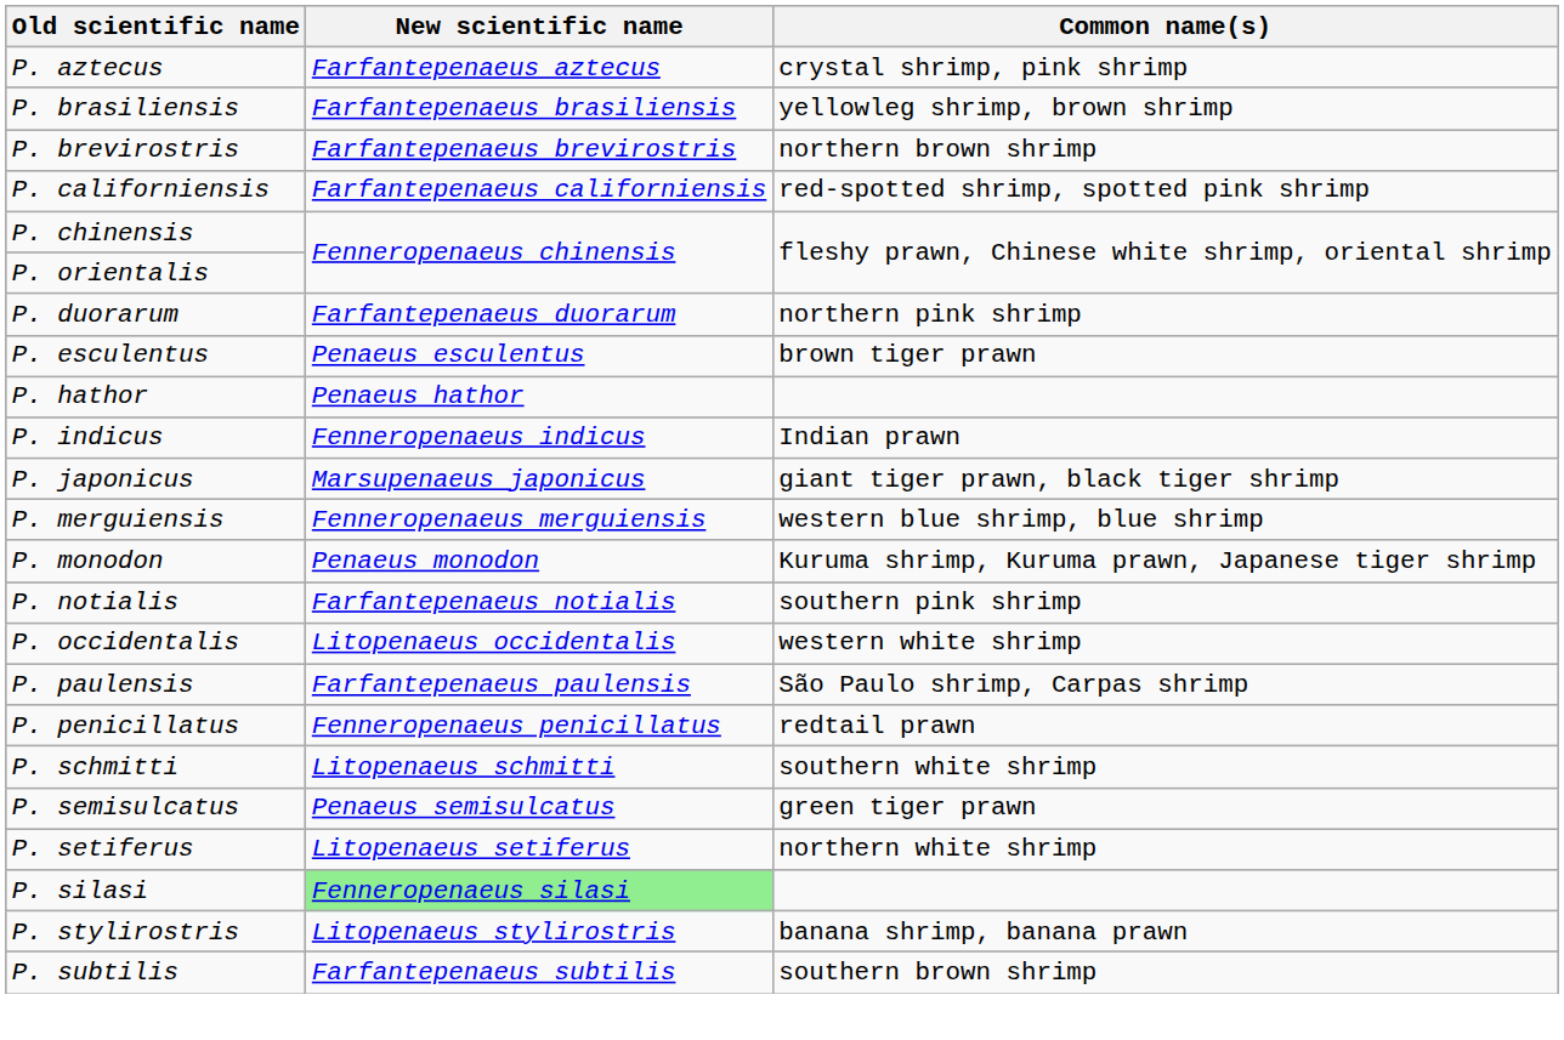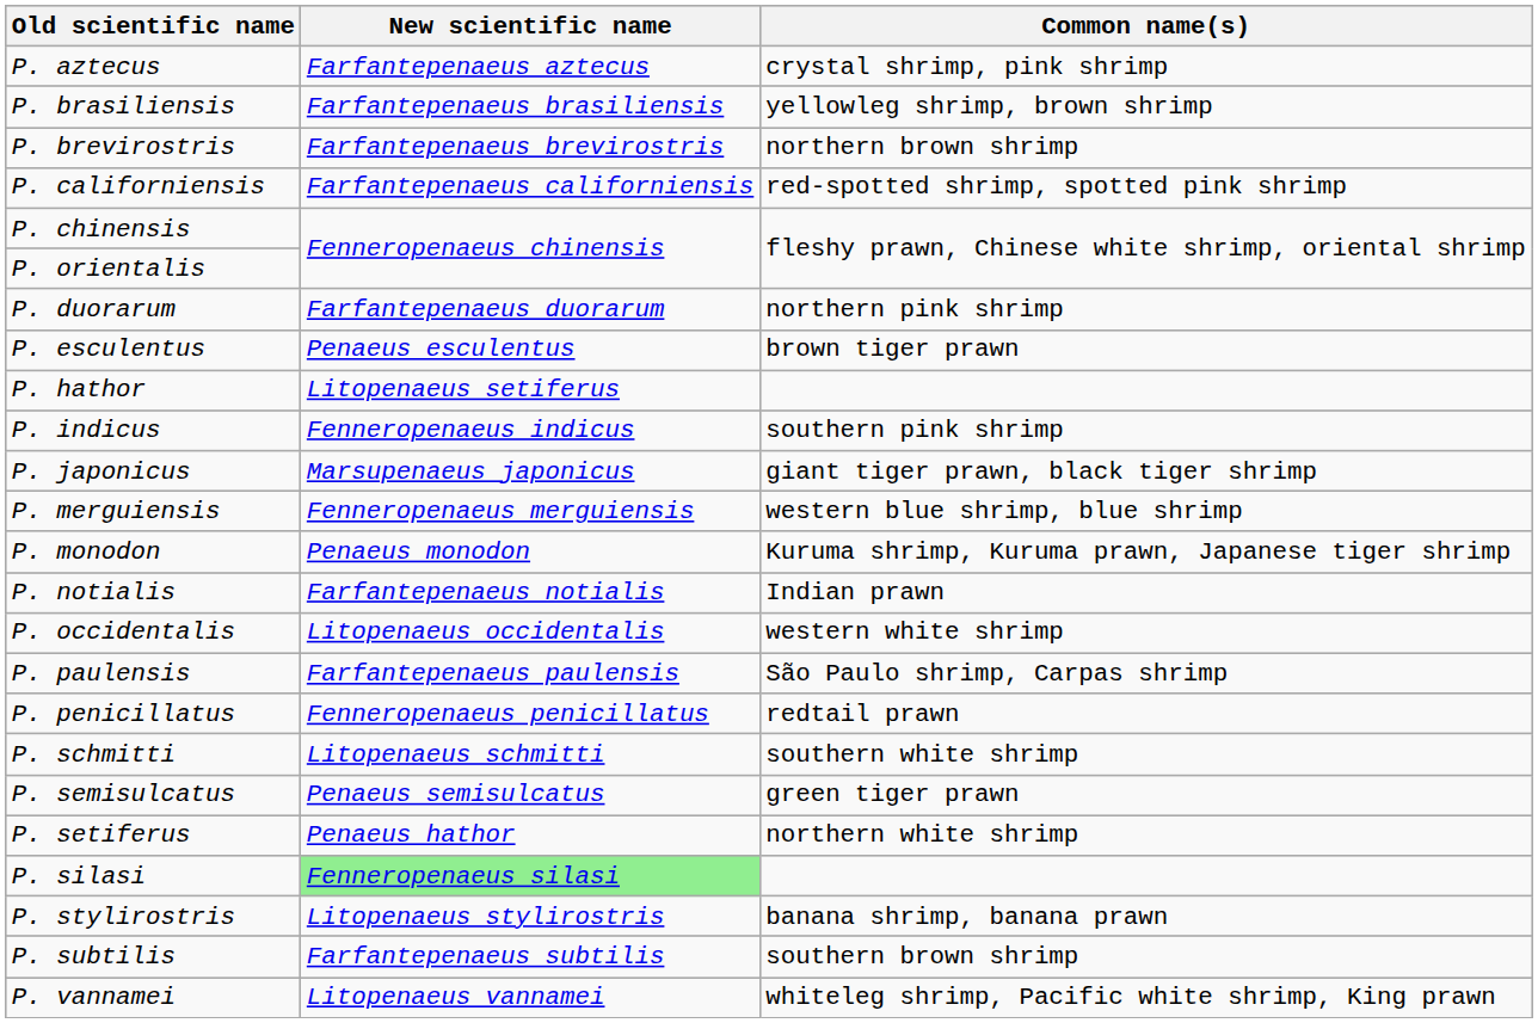P. hathor | New scientific name: Penaeus hathor -> Litopenaeus setiferus
P. indicus | Common name(s): Indian prawn -> southern pink shrimp
P. notialis | Common name(s): southern pink shrimp -> Indian prawn
P. setiferus | New scientific name: Litopenaeus setiferus -> Penaeus hathor
+ row: P. vannamei | Litopenaeus vannamei | whiteleg shrimp, Pacific white shrimp, King prawn
